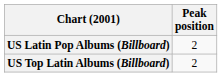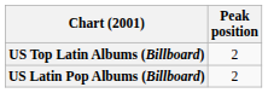rows swapped: US Top Latin Albums (Billboard) <-> US Latin Pop Albums (Billboard)
